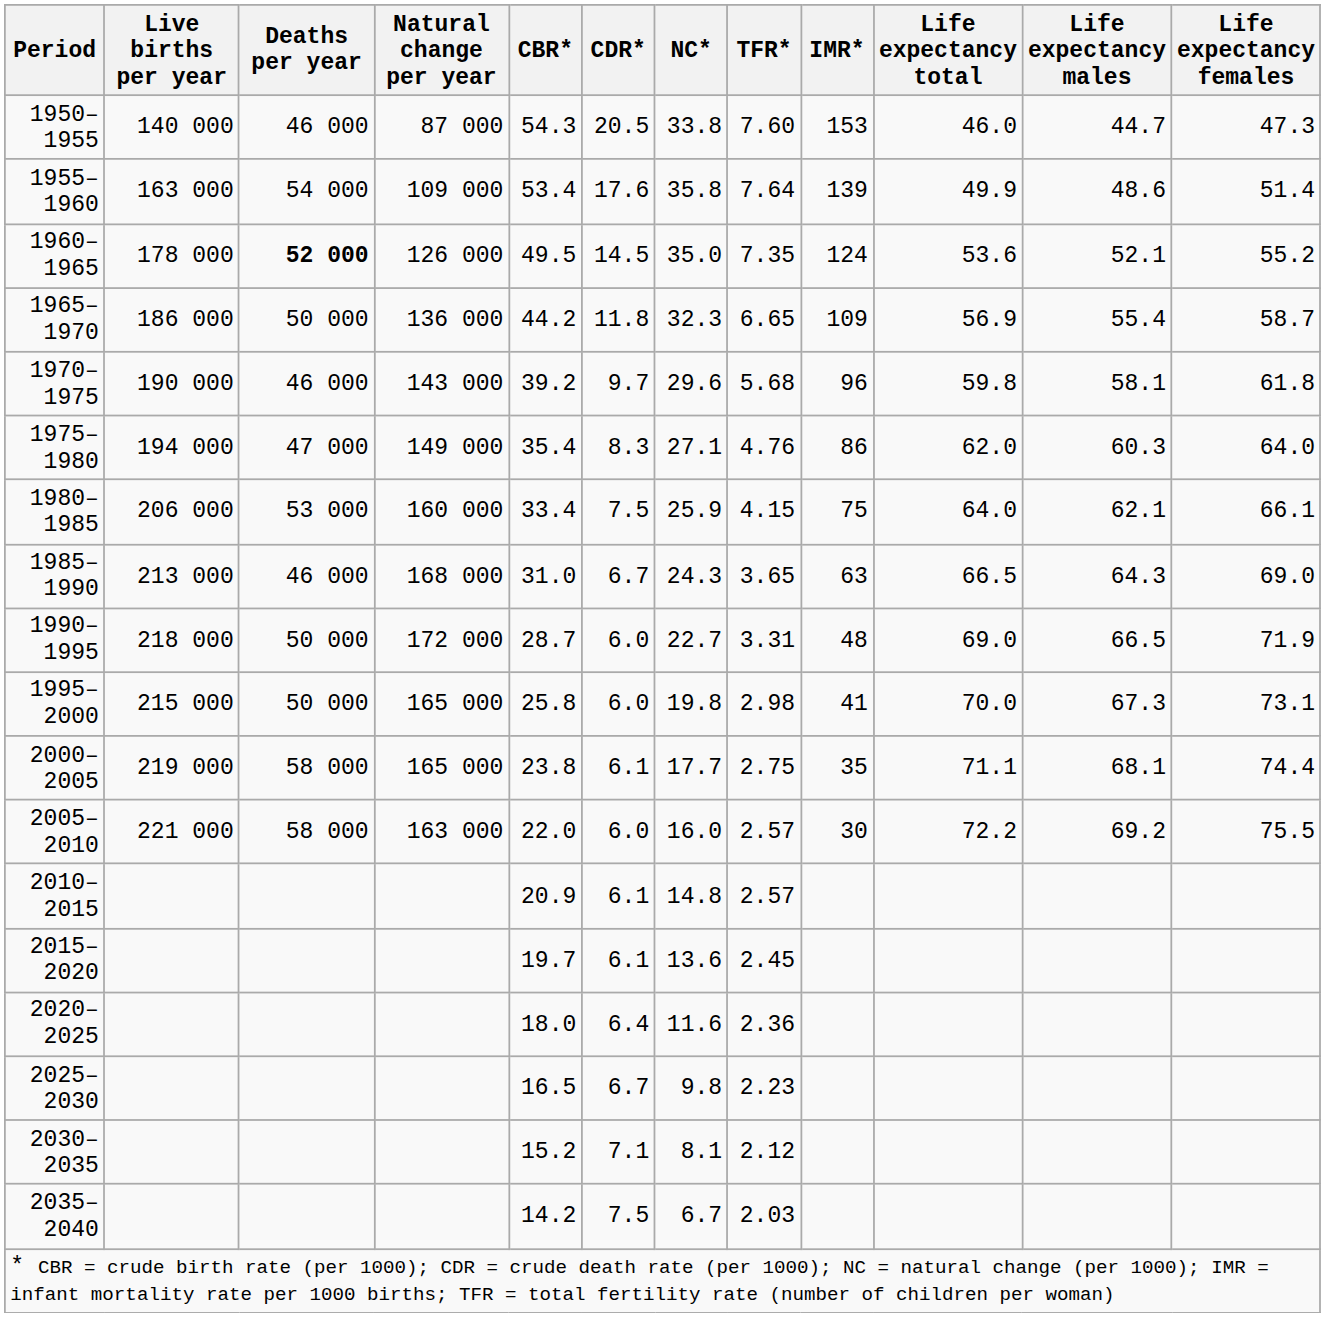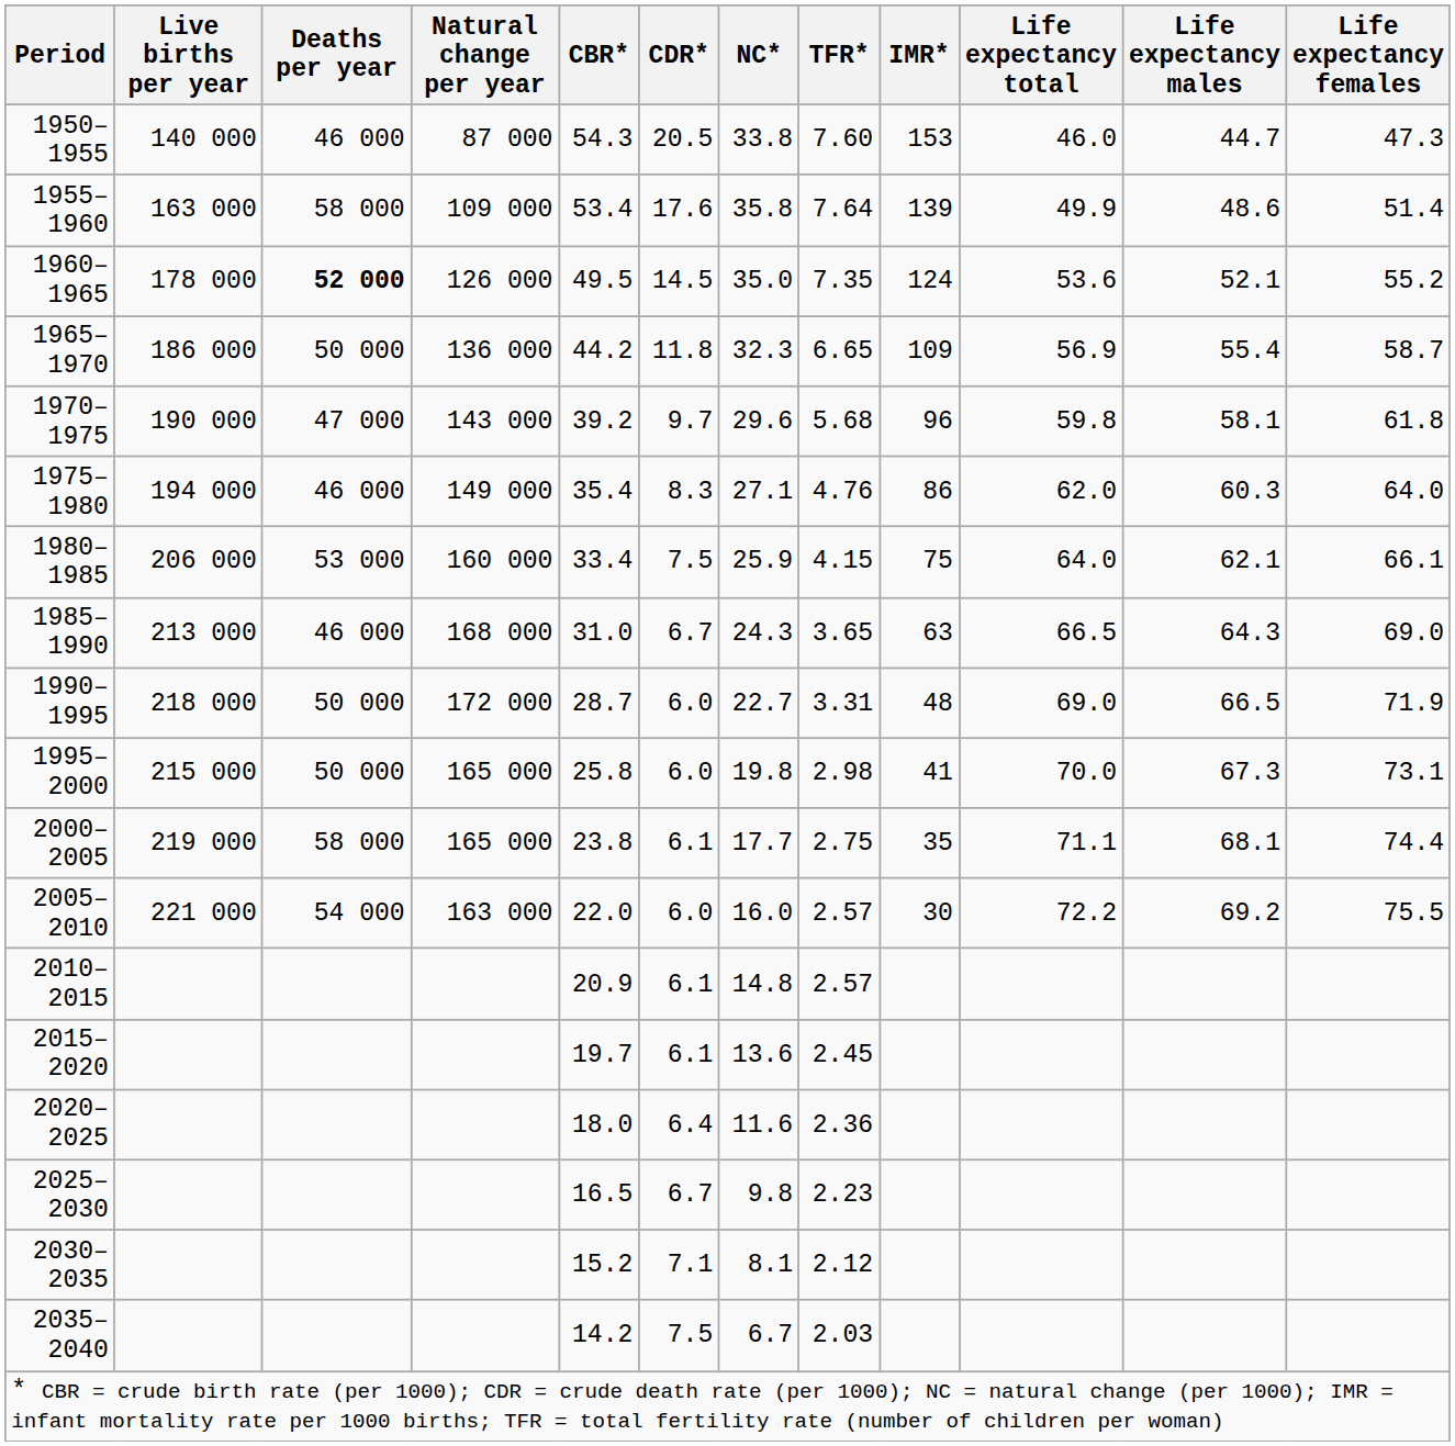1955–1960 | Deaths per year: 54 000 -> 58 000
1970–1975 | Deaths per year: 46 000 -> 47 000
1975–1980 | Deaths per year: 47 000 -> 46 000
2005–2010 | Deaths per year: 58 000 -> 54 000
